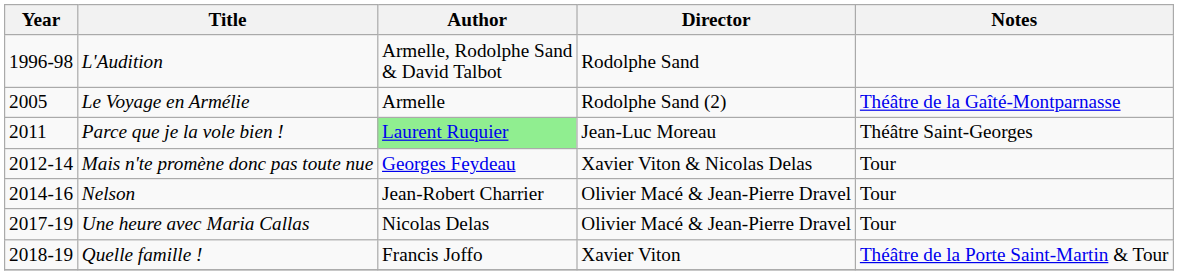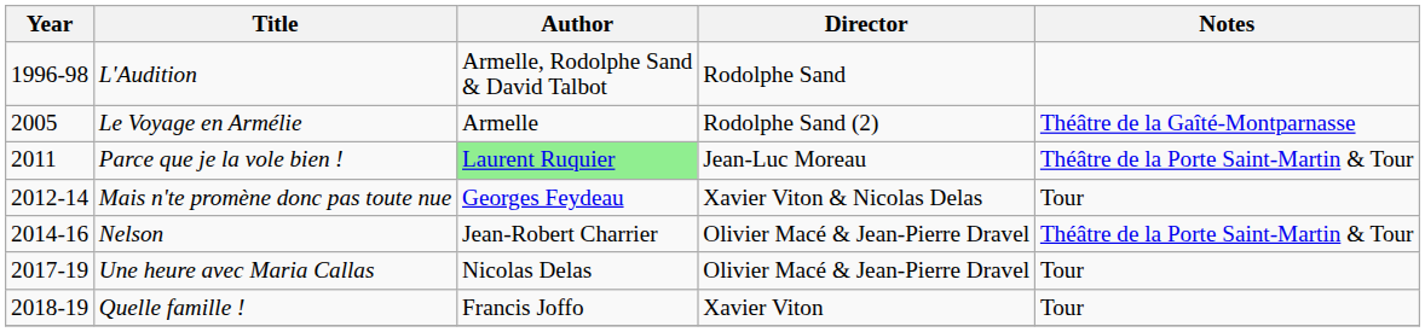Parce que je la vole bien ! | Notes: Théâtre Saint-Georges -> Théâtre de la Porte Saint-Martin & Tour
Nelson | Notes: Tour -> Théâtre de la Porte Saint-Martin & Tour
Quelle famille ! | Notes: Théâtre de la Porte Saint-Martin & Tour -> Tour
